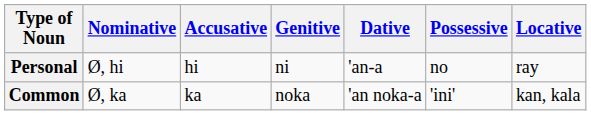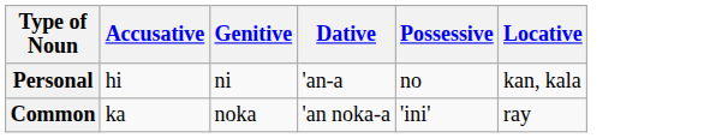- column: Nominative | Ø, hi | Ø, ka
Personal | Locative: ray -> kan, kala
Common | Locative: kan, kala -> ray
